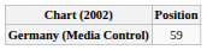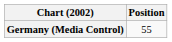Germany (Media Control) | Position: 59 -> 55
